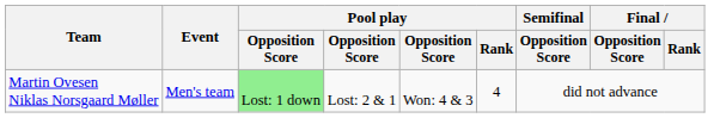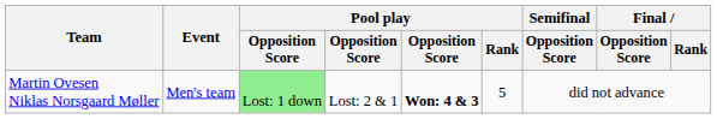Martin Ovesen Niklas Norsgaard Møller | column 5: normal -> bold
Martin Ovesen Niklas Norsgaard Møller | Pool play / Rank: 4 -> 5
